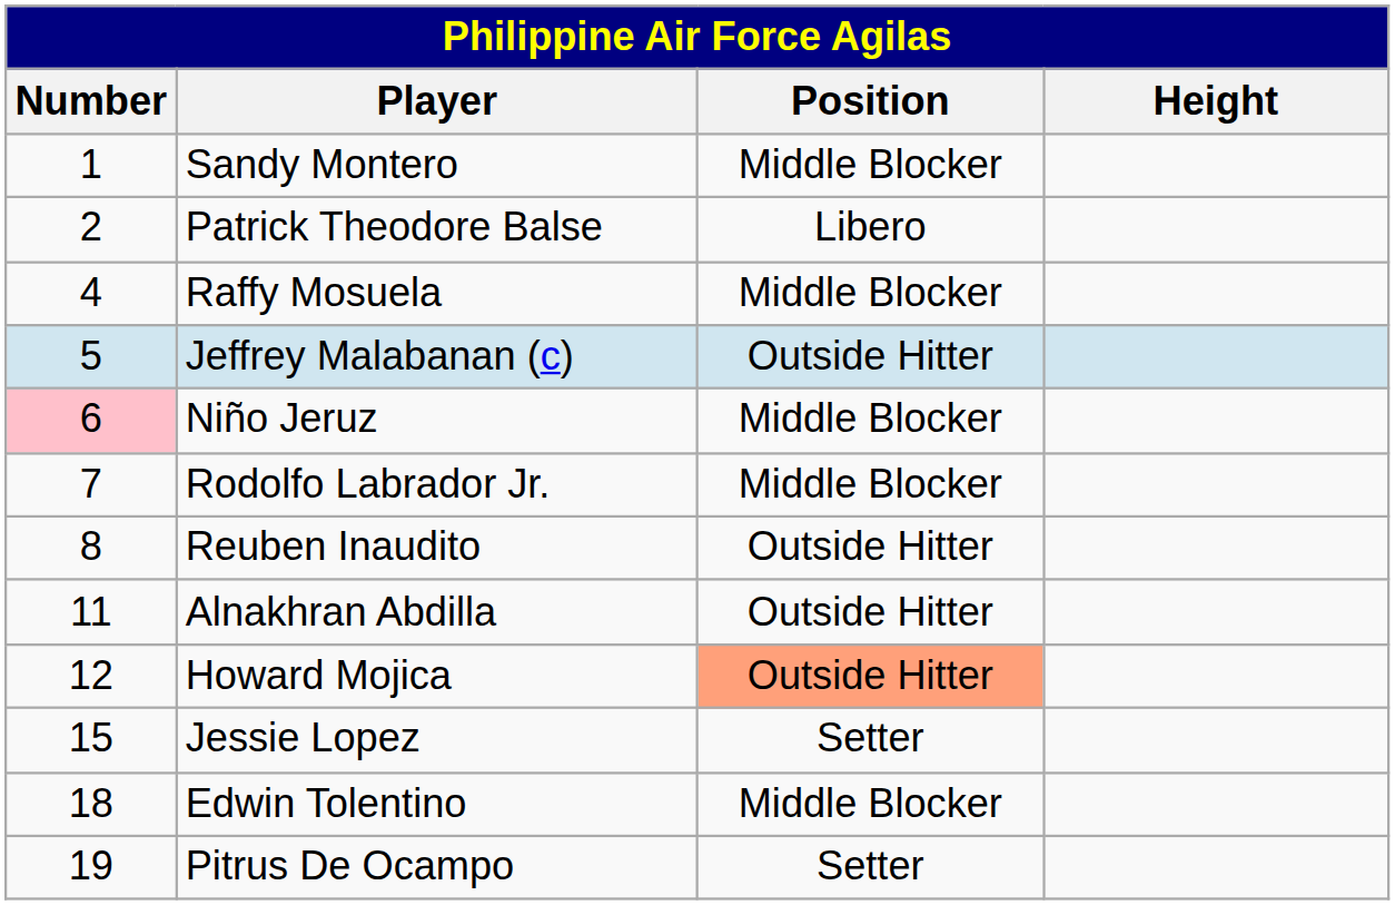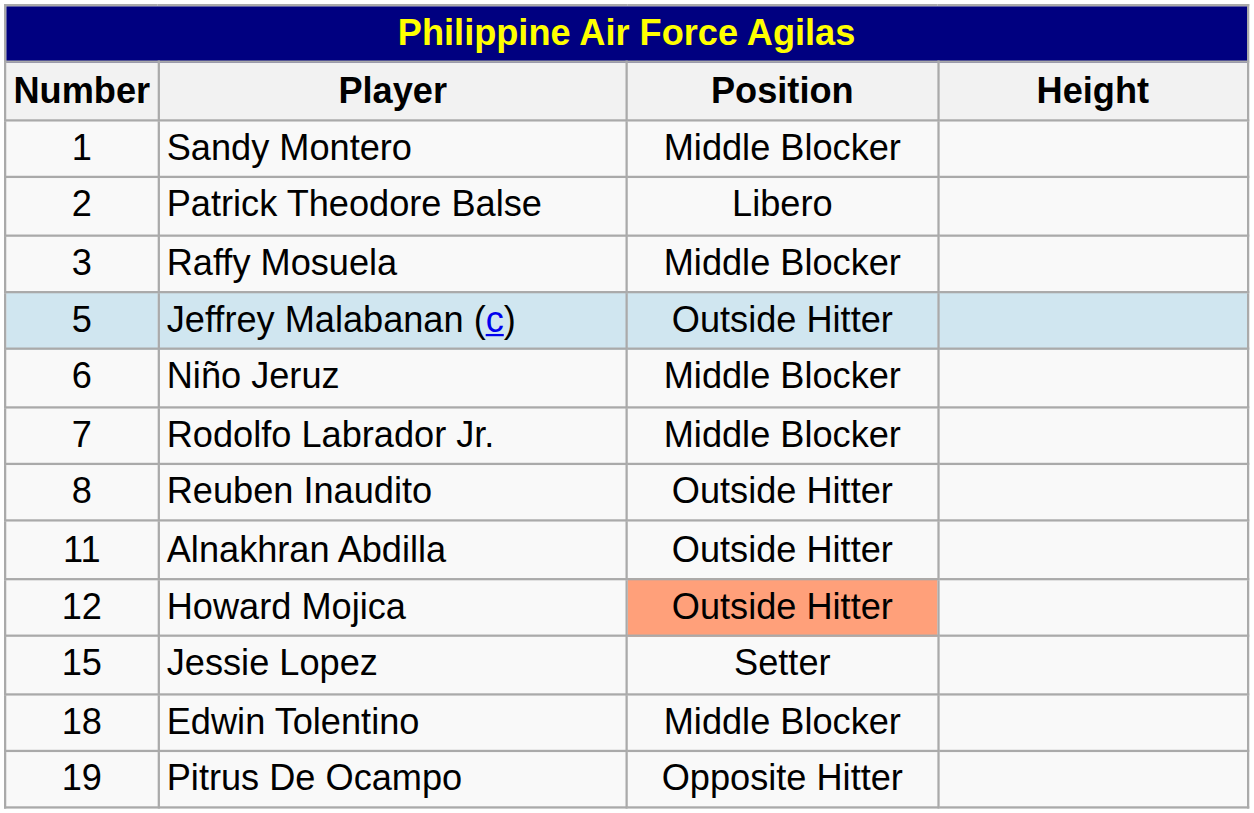Raffy Mosuela | Number: 4 -> 3
Niño Jeruz | Number: pink background -> no background
Pitrus De Ocampo | Position: Setter -> Opposite Hitter
